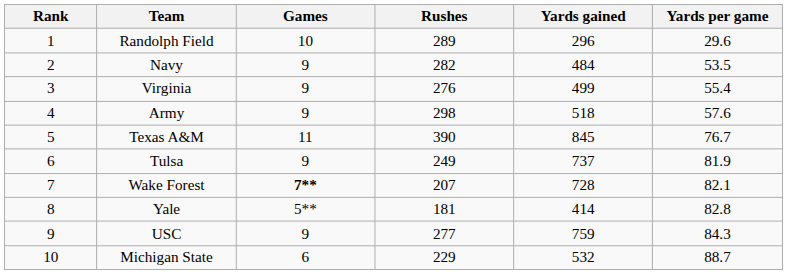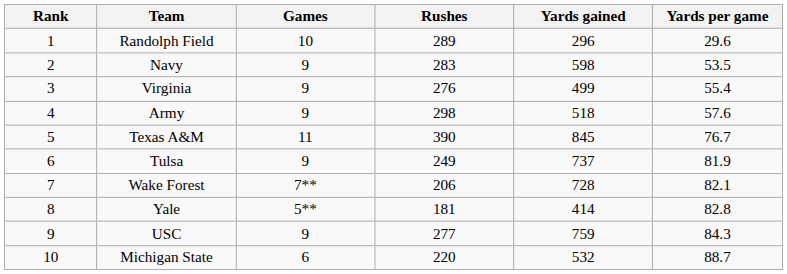Navy | Rushes: 282 -> 283
Navy | Yards gained: 484 -> 598
Wake Forest | Games: bold -> normal
Wake Forest | Rushes: 207 -> 206
Michigan State | Rushes: 229 -> 220
